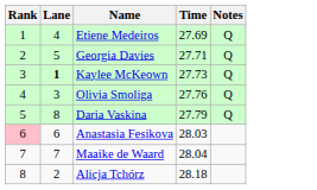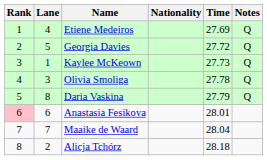+ column: Nationality
Georgia Davies | Time: 27.71 -> 27.72
Kaylee McKeown | Lane: bold -> normal
Olivia Smoliga | Time: 27.76 -> 27.78
Anastasia Fesikova | Time: 28.03 -> 28.01
